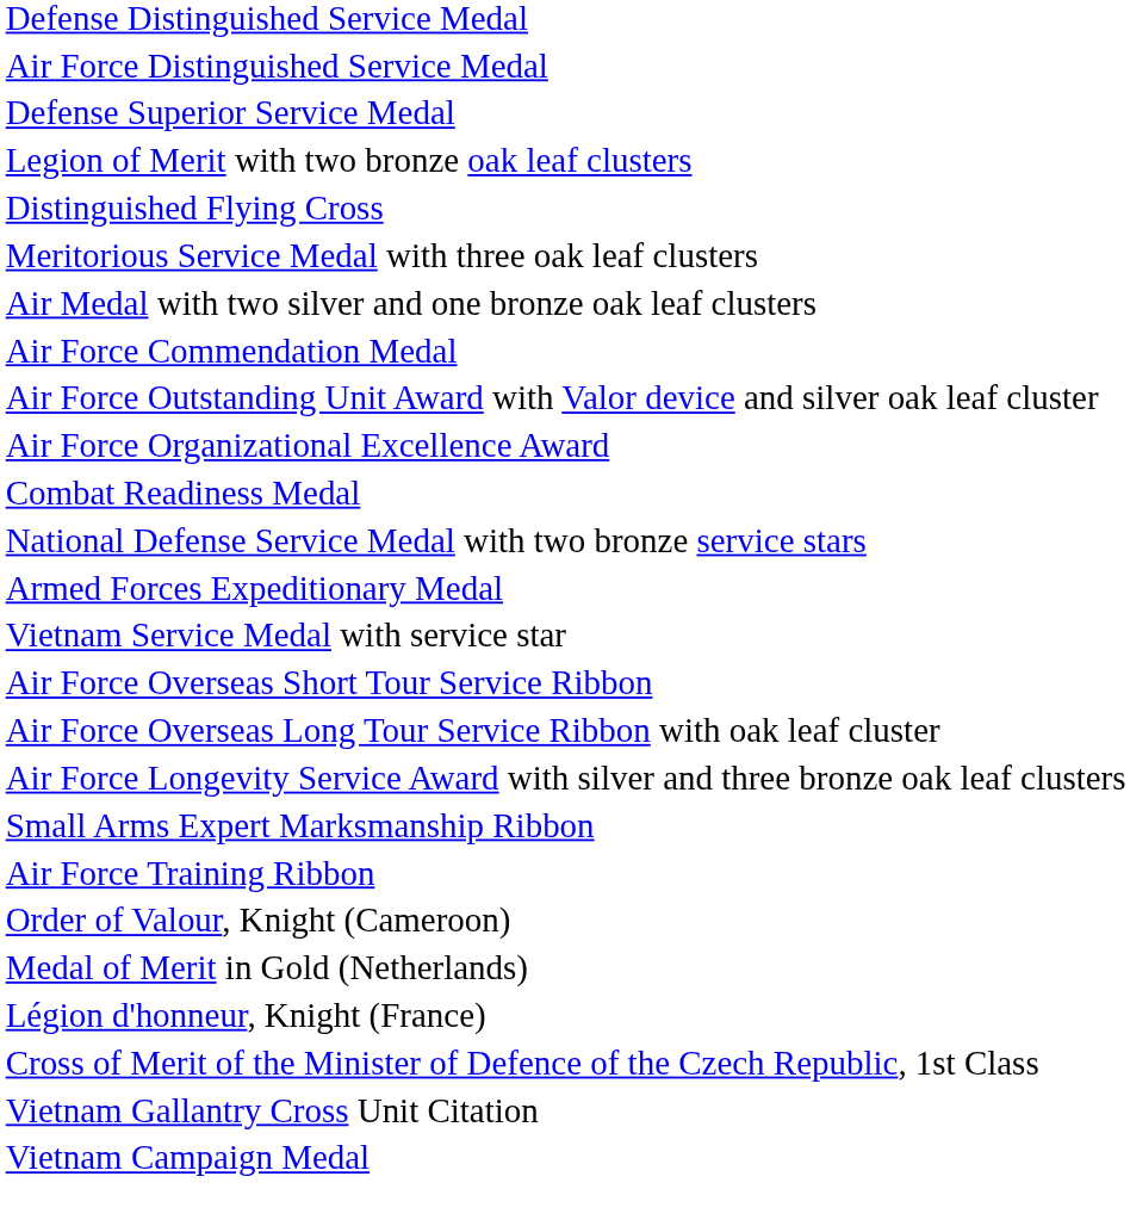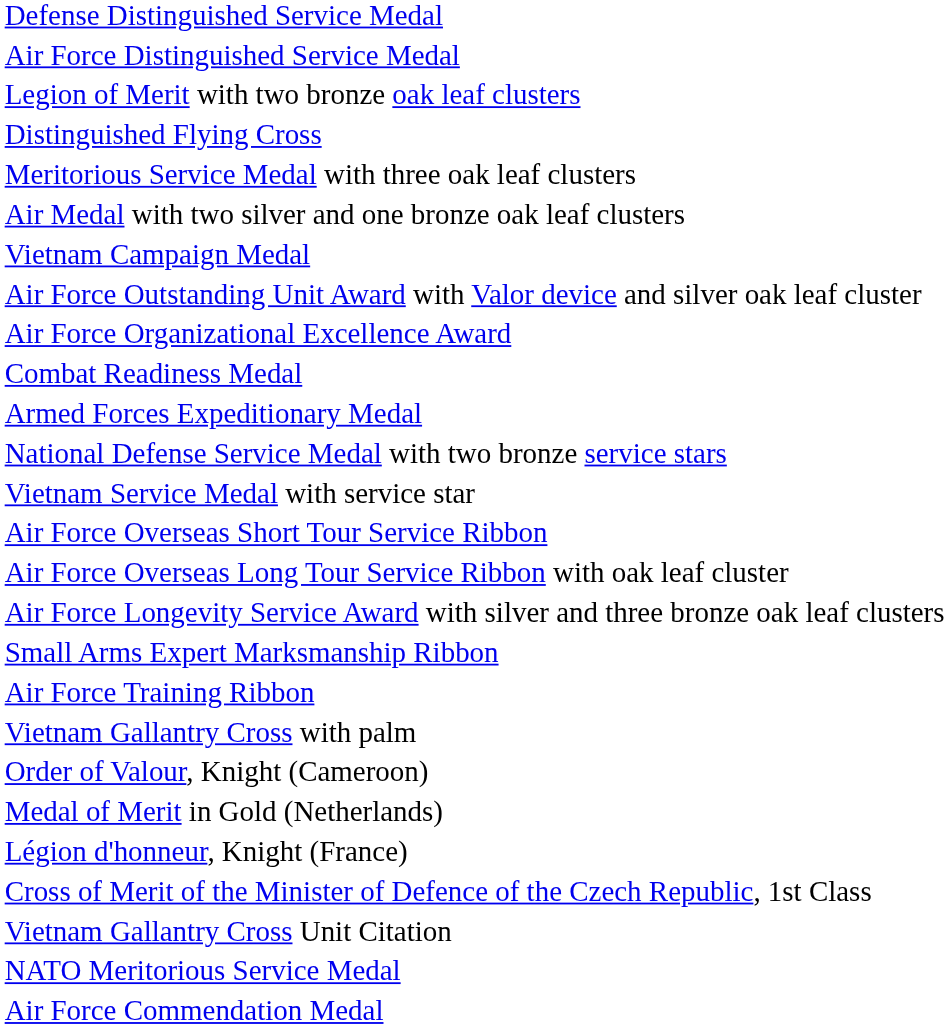- row: Defense Superior Service Medal
rows swapped: Air Force Commendation Medal <-> Vietnam Campaign Medal
rows swapped: National Defense Service Medal with two bronze service stars <-> Armed Forces Expeditionary Medal
+ row: Vietnam Gallantry Cross with palm
+ row: NATO Meritorious Service Medal
